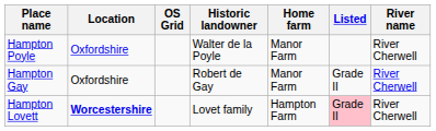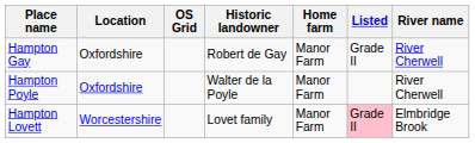rows swapped: Hampton Gay <-> Hampton Poyle
Hampton Lovett | Location: bold -> normal
Hampton Lovett | Home farm: Hampton Farm -> Manor Farm
Hampton Lovett | River name: River Cherwell -> Elmbridge Brook
